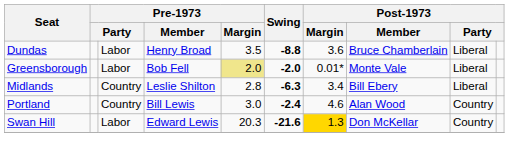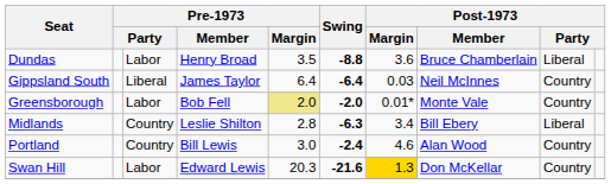+ row: Gippsland South | Liberal | James Taylor | 6.4 | -6.4 | 0.03 | Neil McInnes | Country
Greensborough | column 9: Liberal -> Country
